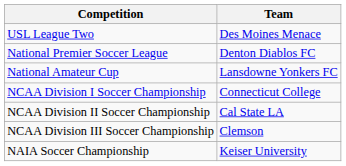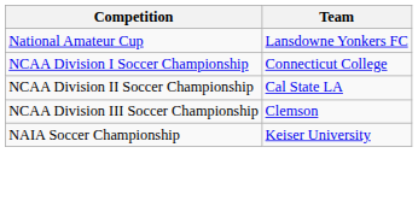- row: USL League Two | Des Moines Menace
- row: National Premier Soccer League | Denton Diablos FC
